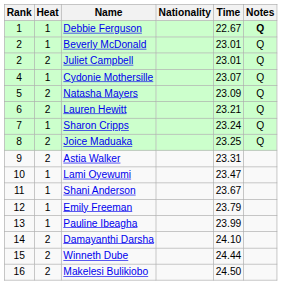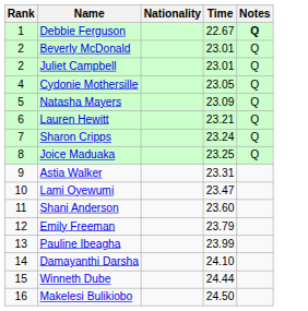- column: Heat | 1 | 1 | 2 | 1 | 2 | 2 | 1 | 2 | 2 | 1 | 1 | 1 | 1 | 2 | 2 | 2
Cydonie Mothersille | Time: 23.07 -> 23.05
Shani Anderson | Time: 23.67 -> 23.60
